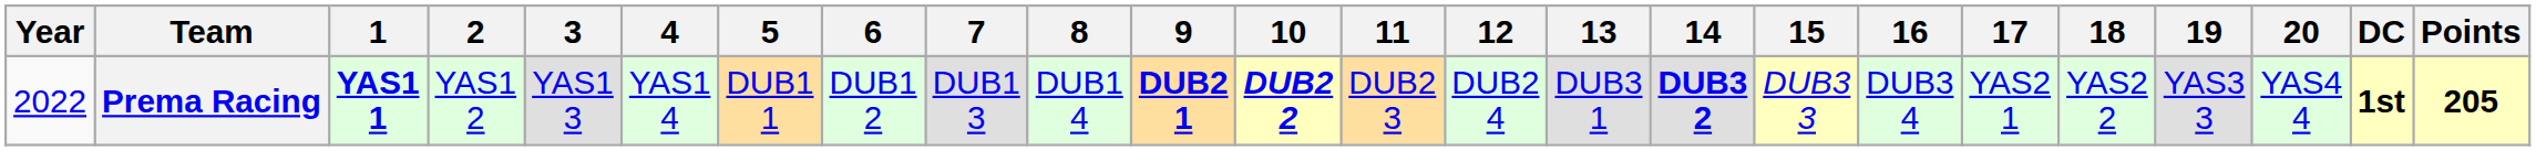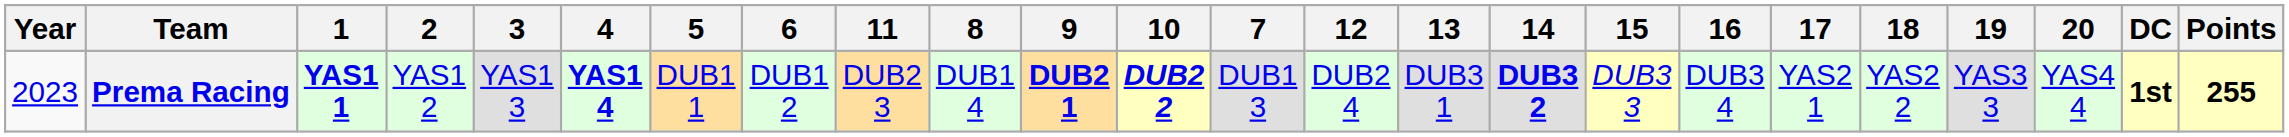columns swapped: 7 <-> 11
Prema Racing | Year: 2022 -> 2023
Prema Racing | 4: normal -> bold
Prema Racing | Points: 205 -> 255
